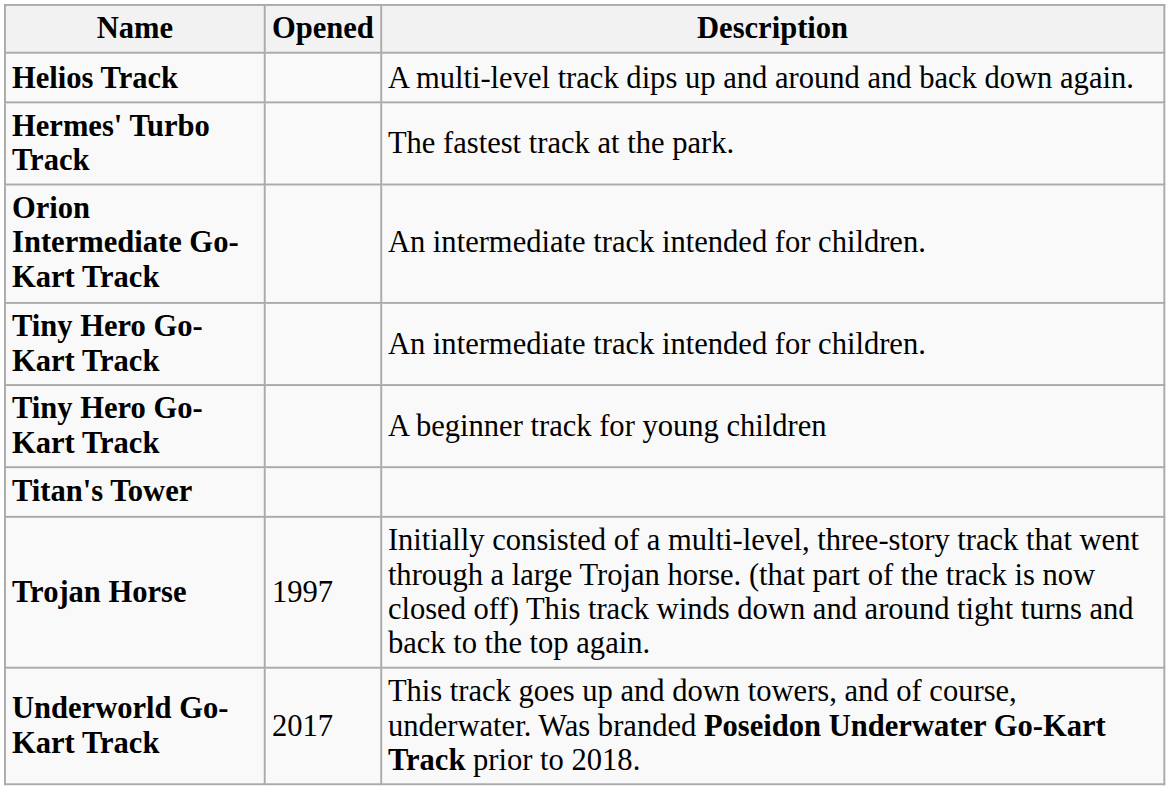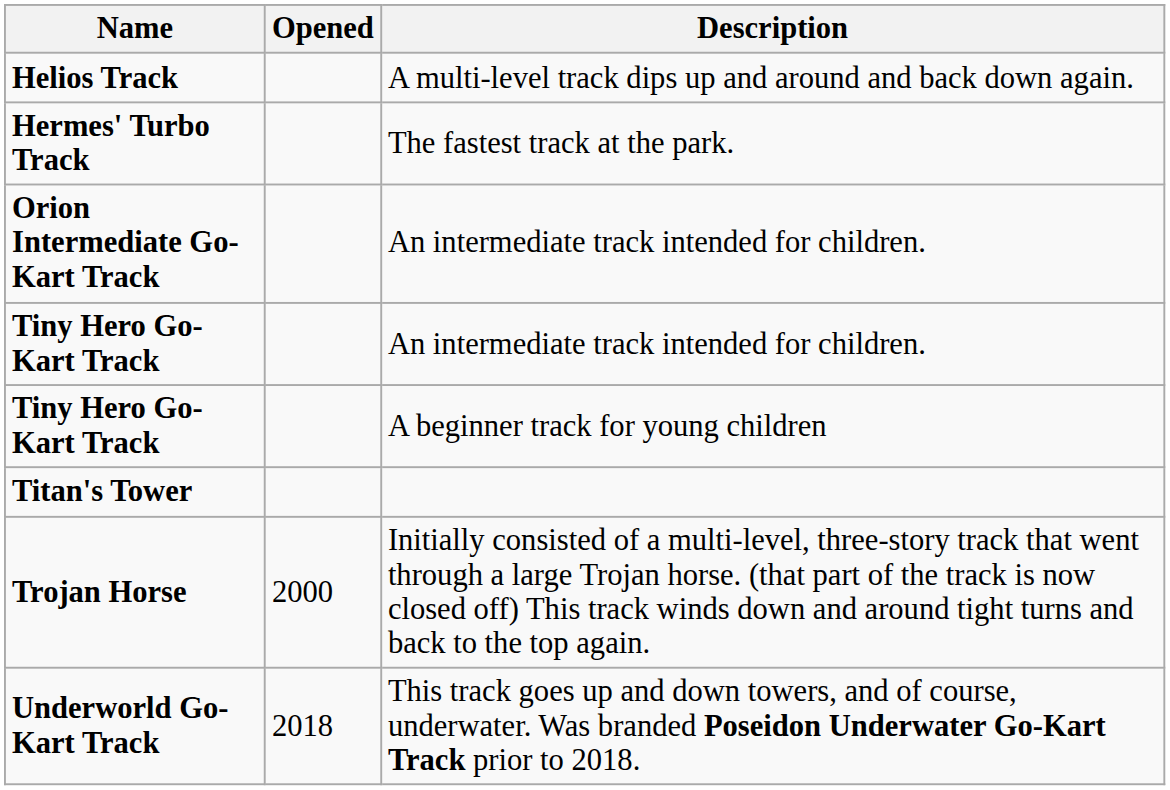Trojan Horse | Opened: 1997 -> 2000
Underworld Go-Kart Track | Opened: 2017 -> 2018
